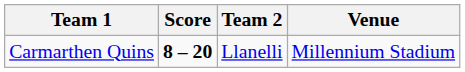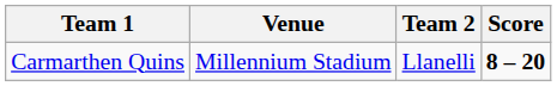columns swapped: Score <-> Venue
